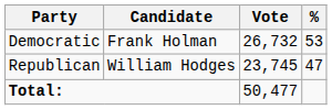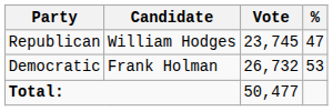rows swapped: Democratic <-> Republican
